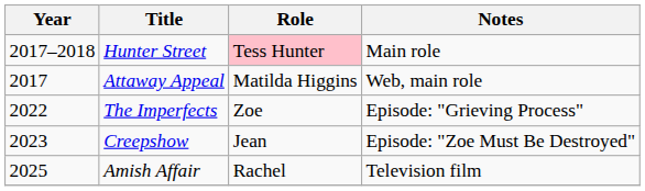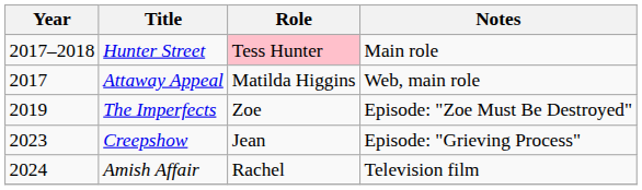The Imperfects | Year: 2022 -> 2019
The Imperfects | Notes: Episode: "Grieving Process" -> Episode: "Zoe Must Be Destroyed"
Creepshow | Notes: Episode: "Zoe Must Be Destroyed" -> Episode: "Grieving Process"
Amish Affair | Year: 2025 -> 2024
